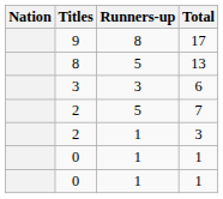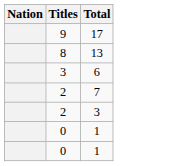- column: Runners-up | 8 | 5 | 3 | 5 | 1 | 1 | 1
